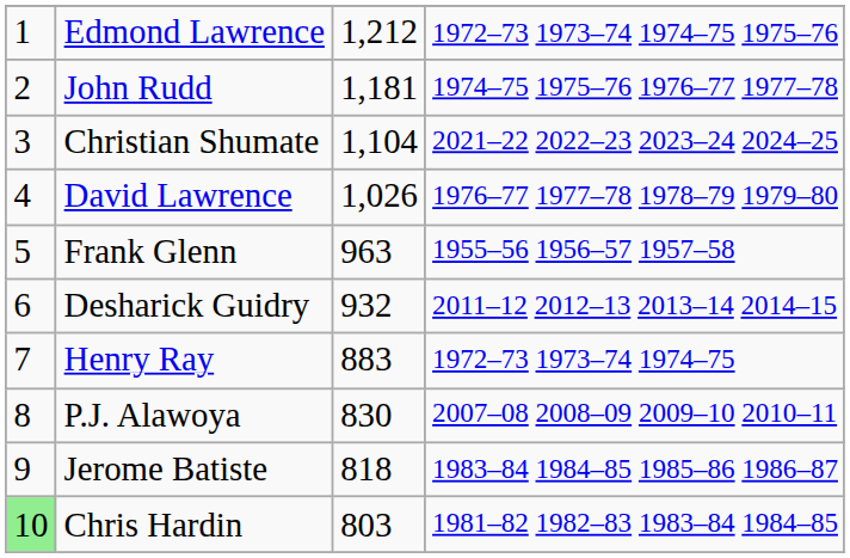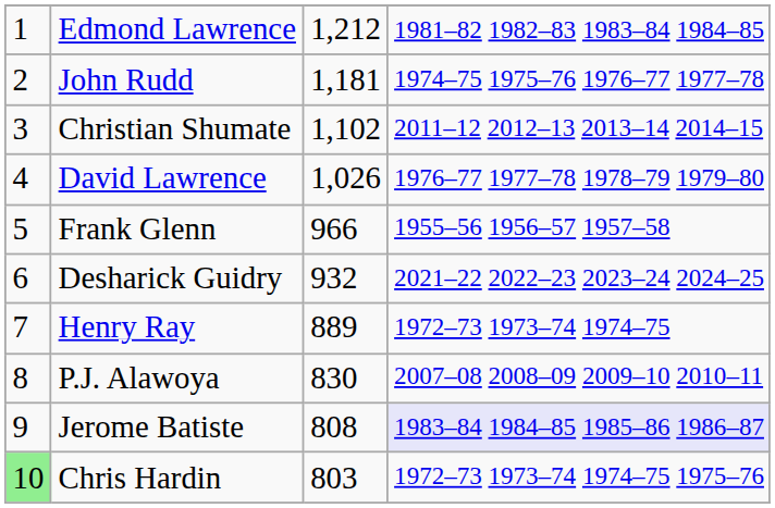Edmond Lawrence | column 4: 1972–73 1973–74 1974–75 1975–76 -> 1981–82 1982–83 1983–84 1984–85
Christian Shumate | column 3: 1,104 -> 1,102
Christian Shumate | column 4: 2021–22 2022–23 2023–24 2024–25 -> 2011–12 2012–13 2013–14 2014–15
Frank Glenn | column 3: 963 -> 966
Desharick Guidry | column 4: 2011–12 2012–13 2013–14 2014–15 -> 2021–22 2022–23 2023–24 2024–25
Henry Ray | column 3: 883 -> 889
Jerome Batiste | column 3: 818 -> 808
Jerome Batiste | column 4: no background -> lavender background
Chris Hardin | column 4: 1981–82 1982–83 1983–84 1984–85 -> 1972–73 1973–74 1974–75 1975–76
